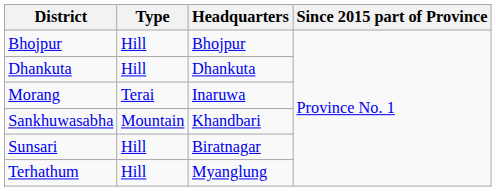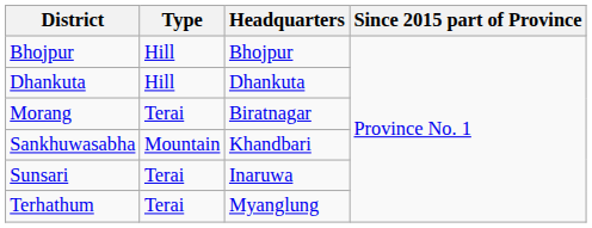Morang | Headquarters: Inaruwa -> Biratnagar
Sunsari | Type: Hill -> Terai
Sunsari | Headquarters: Biratnagar -> Inaruwa
Terhathum | Type: Hill -> Terai
